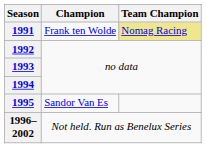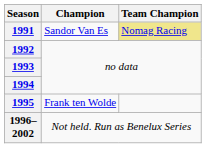1991 | Champion: Frank ten Wolde -> Sandor Van Es
1995 | Champion: Sandor Van Es -> Frank ten Wolde
